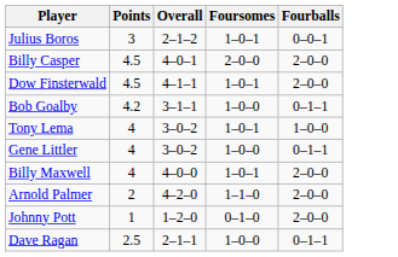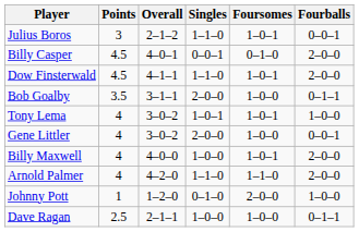+ column: Singles | 1–1–0 | 0–0–1 | 1–1–0 | 2–0–0 | 1–0–1 | 2–0–0 | 1–0–0 | 1–1–0 | 0–1–0 | 1–0–0
Billy Casper | Foursomes: 2–0–0 -> 0–1–0
Bob Goalby | Points: 4.2 -> 3.5
Gene Littler | Fourballs: 0–1–1 -> 0–0–1
Arnold Palmer | Points: 2 -> 4
Johnny Pott | Foursomes: 0–1–0 -> 2–0–0
Johnny Pott | Fourballs: 2–0–0 -> 1–0–0
